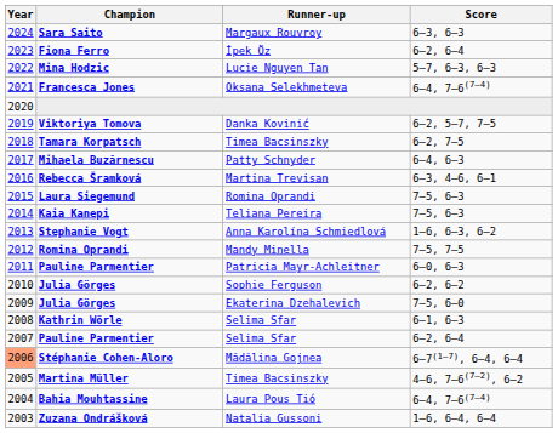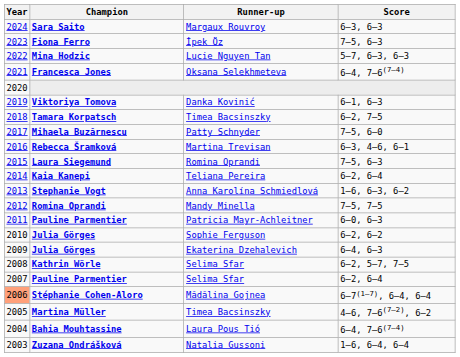Fiona Ferro | Score: 6–2, 6–4 -> 7–5, 6–3
Viktoriya Tomova | Score: 6–2, 5–7, 7–5 -> 6–1, 6–3
Mihaela Buzărnescu | Score: 6–4, 6–3 -> 7–5, 6–0
Kaia Kanepi | Score: 7–5, 6–3 -> 6–2, 6–4
Julia Görges / Ekaterina Dzehalevich | Score: 7–5, 6–0 -> 6–4, 6–3
Kathrin Wörle | Score: 6–1, 6–3 -> 6–2, 5–7, 7–5
